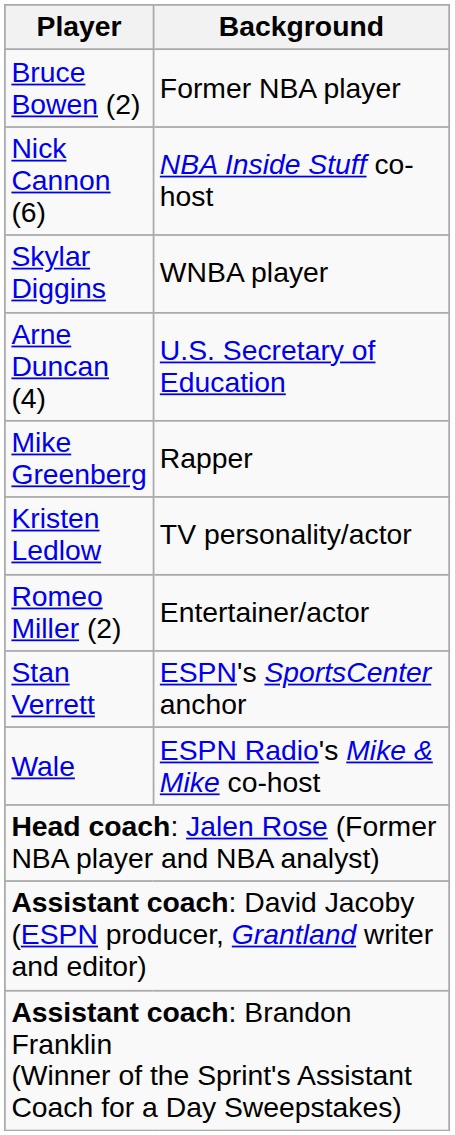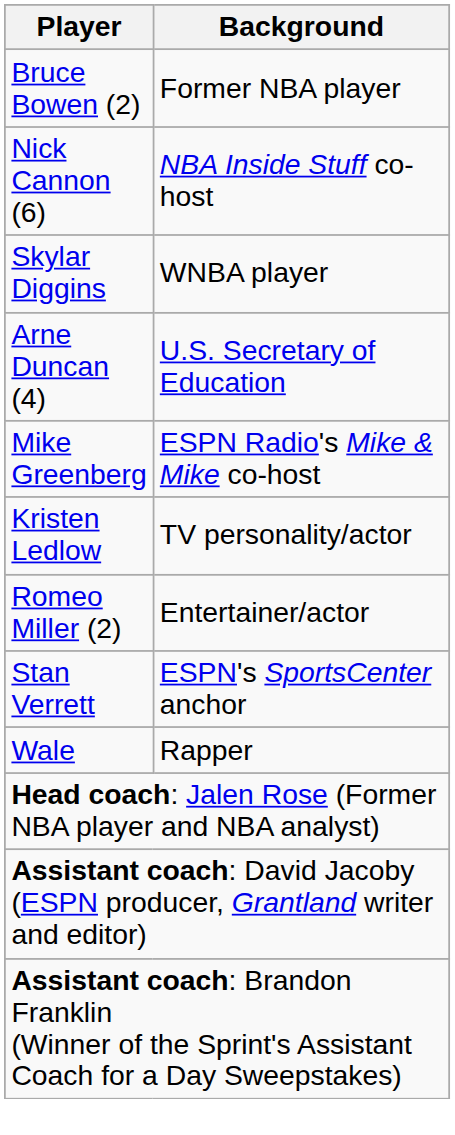Mike Greenberg | Background: Rapper -> ESPN Radio's Mike & Mike co-host
Wale | Background: ESPN Radio's Mike & Mike co-host -> Rapper
